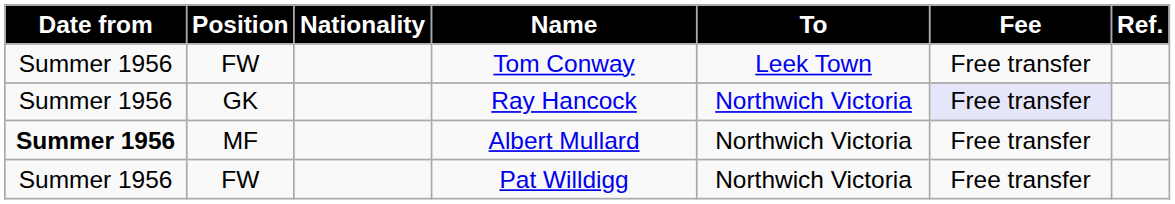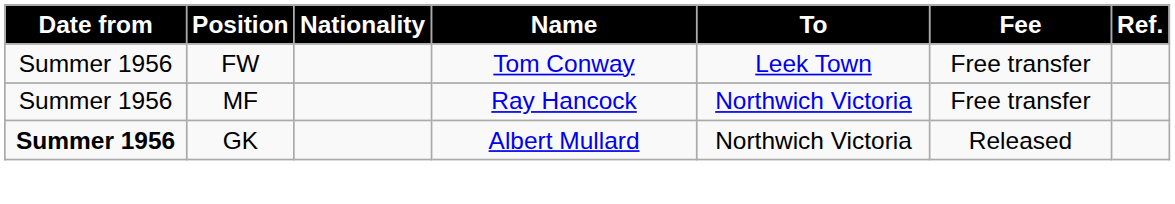Ray Hancock | Position: GK -> MF
Ray Hancock | Fee: lavender background -> no background
Albert Mullard | Position: MF -> GK
Albert Mullard | Fee: Free transfer -> Released
- row: Summer 1956 | FW | Pat Willdigg | Northwich Victoria | Free transfer
